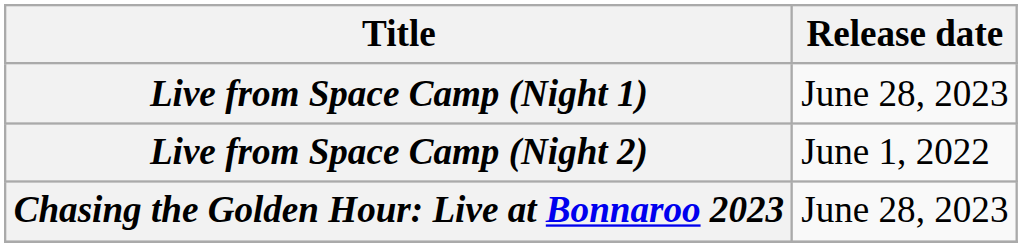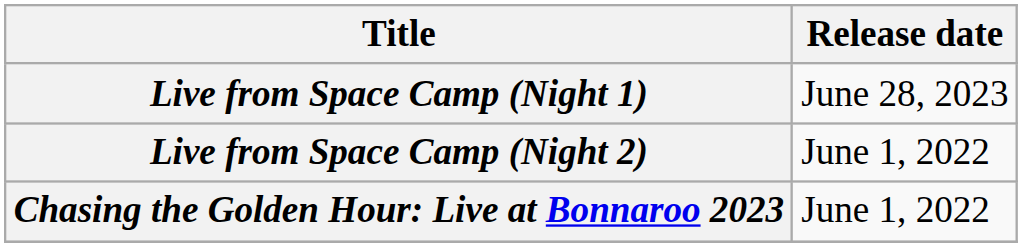Chasing the Golden Hour: Live at Bonnaroo 2023 | Release date: June 28, 2023 -> June 1, 2022
